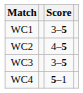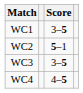WC2 | Score: 4–5 -> 5–1
WC4 | Score: 5–1 -> 4–5
